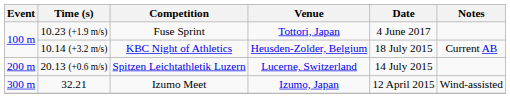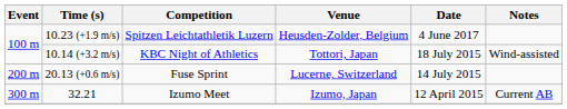10.23 (+1.9 m/s) | Competition: Fuse Sprint -> Spitzen Leichtathletik Luzern
10.23 (+1.9 m/s) | Venue: Tottori, Japan -> Heusden-Zolder, Belgium
10.14 (+3.2 m/s) | Venue: Heusden-Zolder, Belgium -> Tottori, Japan
10.14 (+3.2 m/s) | Notes: Current AB -> Wind-assisted
20.13 (+0.6 m/s) | Competition: Spitzen Leichtathletik Luzern -> Fuse Sprint
32.21 | Notes: Wind-assisted -> Current AB
